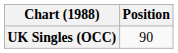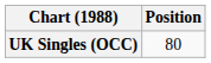UK Singles (OCC) | Position: 90 -> 80
